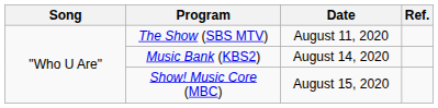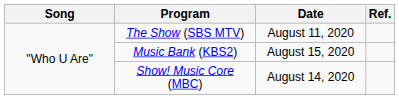Music Bank (KBS2) | Date: August 14, 2020 -> August 15, 2020
Show! Music Core (MBC) | Date: August 15, 2020 -> August 14, 2020
